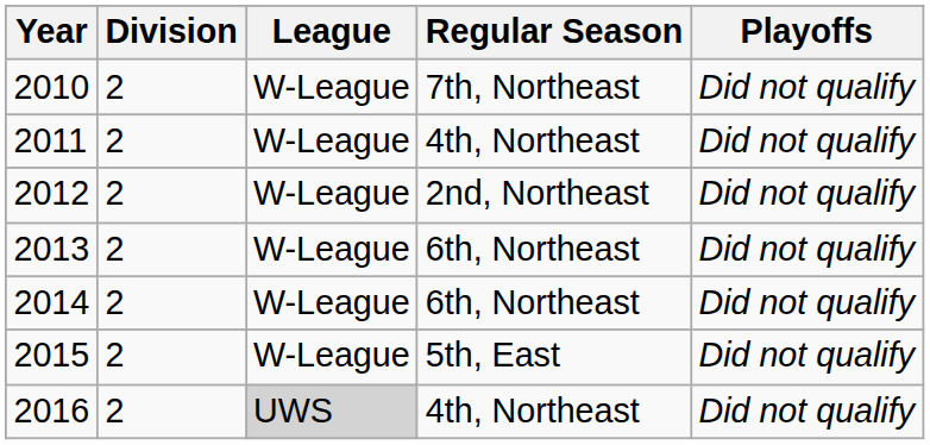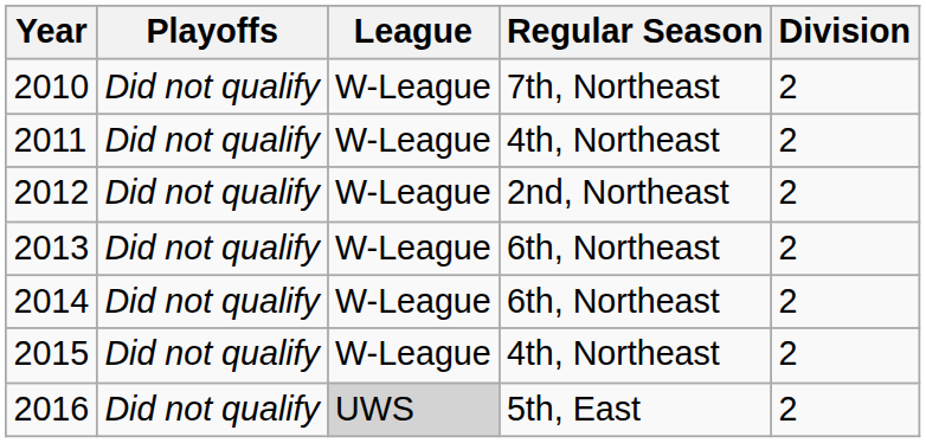columns swapped: Division <-> Playoffs
2015 | Regular Season: 5th, East -> 4th, Northeast
2016 | Regular Season: 4th, Northeast -> 5th, East
